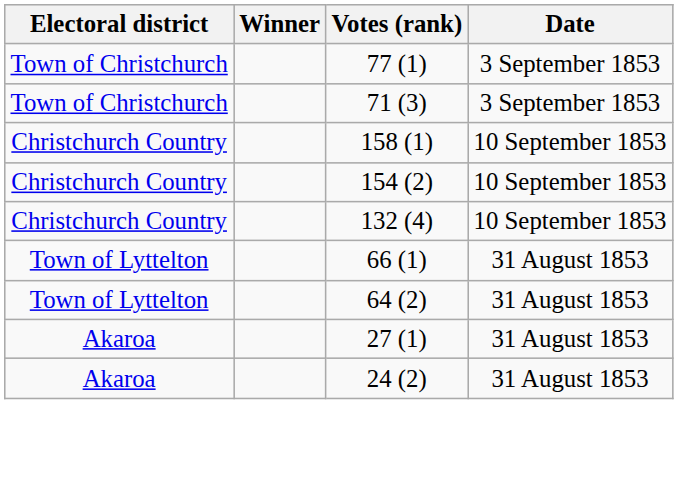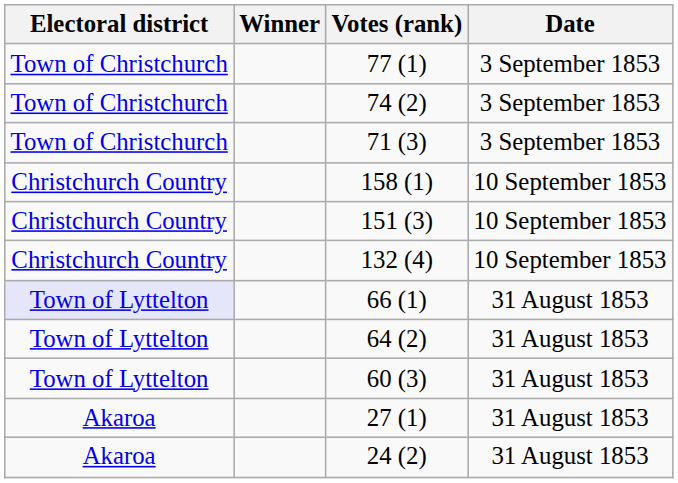+ row: Town of Christchurch | 74 (2) | 3 September 1853
- row: Christchurch Country | 154 (2) | 10 September 1853
+ row: Christchurch Country | 151 (3) | 10 September 1853
66 (1) | Electoral district: no background -> lavender background
+ row: Town of Lyttelton | 60 (3) | 31 August 1853
